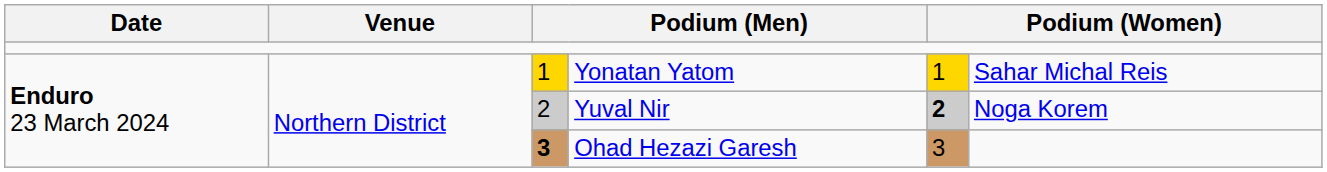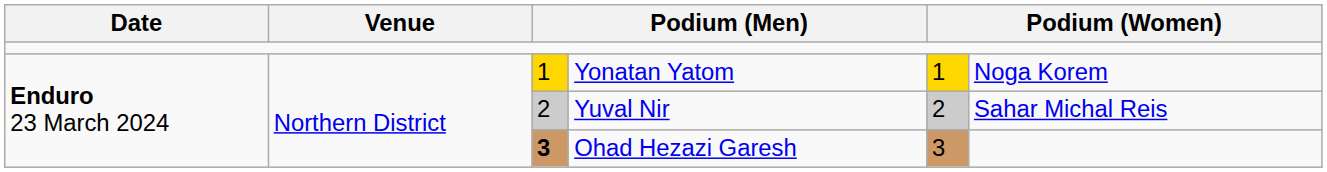Yonatan Yatom | column 6: Sahar Michal Reis -> Noga Korem
Yuval Nir | column 5: bold -> normal
Yuval Nir | column 6: Noga Korem -> Sahar Michal Reis
